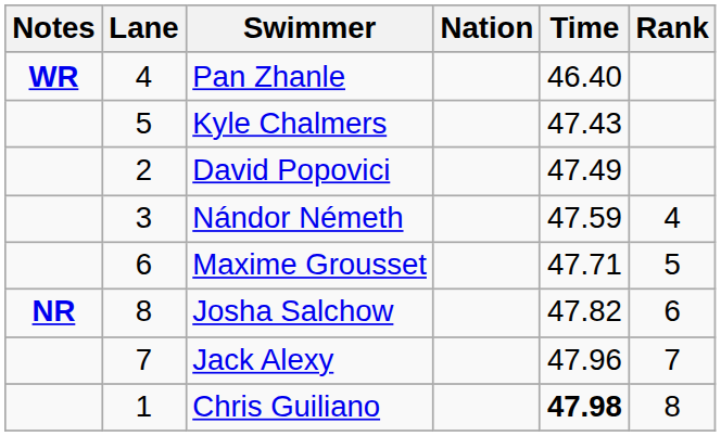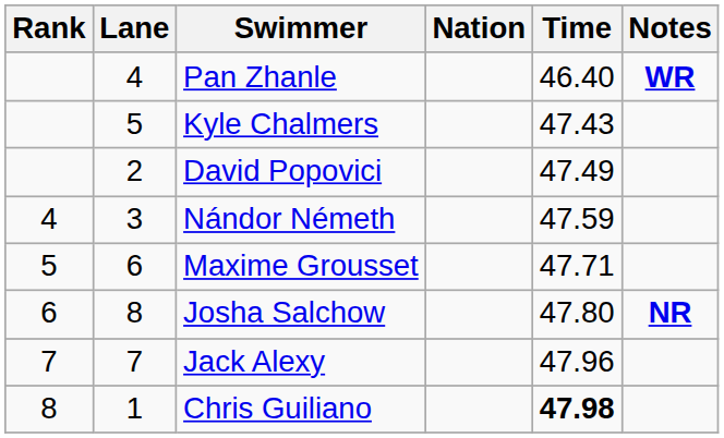columns swapped: Rank <-> Notes
Josha Salchow | Time: 47.82 -> 47.80
